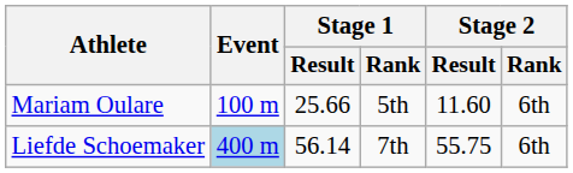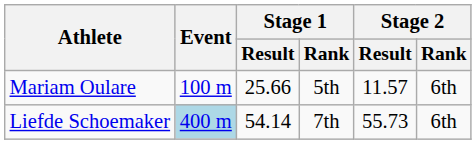Mariam Oulare | Stage 2 / Result: 11.60 -> 11.57
Liefde Schoemaker | Stage 1 / Result: 56.14 -> 54.14
Liefde Schoemaker | Stage 2 / Result: 55.75 -> 55.73
